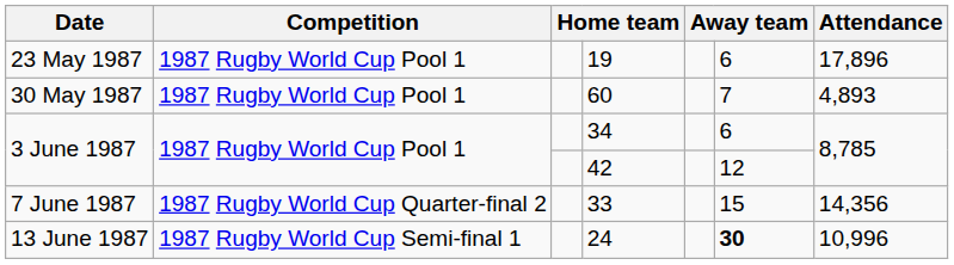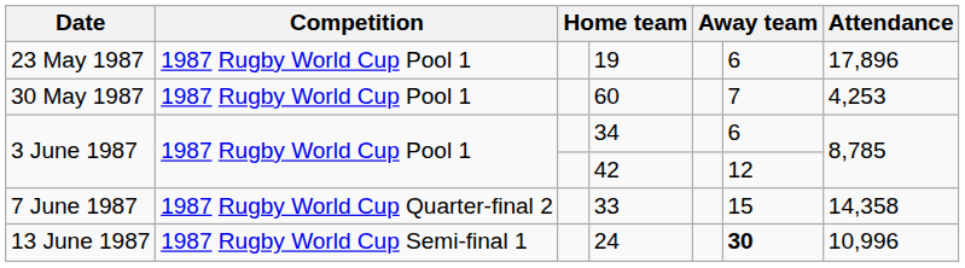60 | Attendance: 4,893 -> 4,253
33 | Attendance: 14,356 -> 14,358
